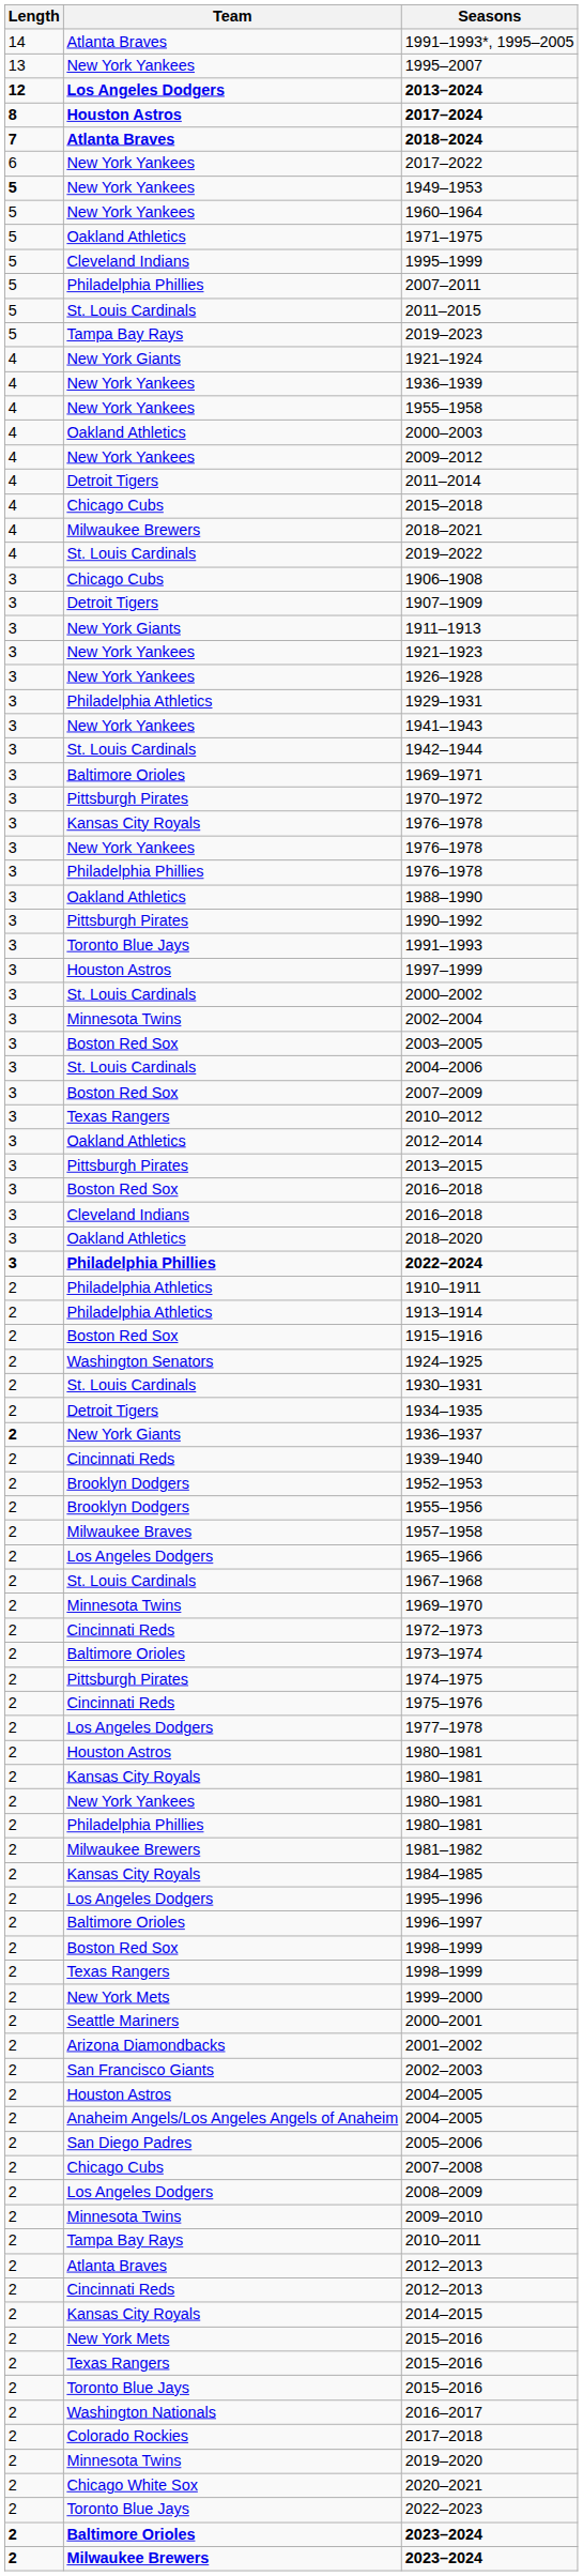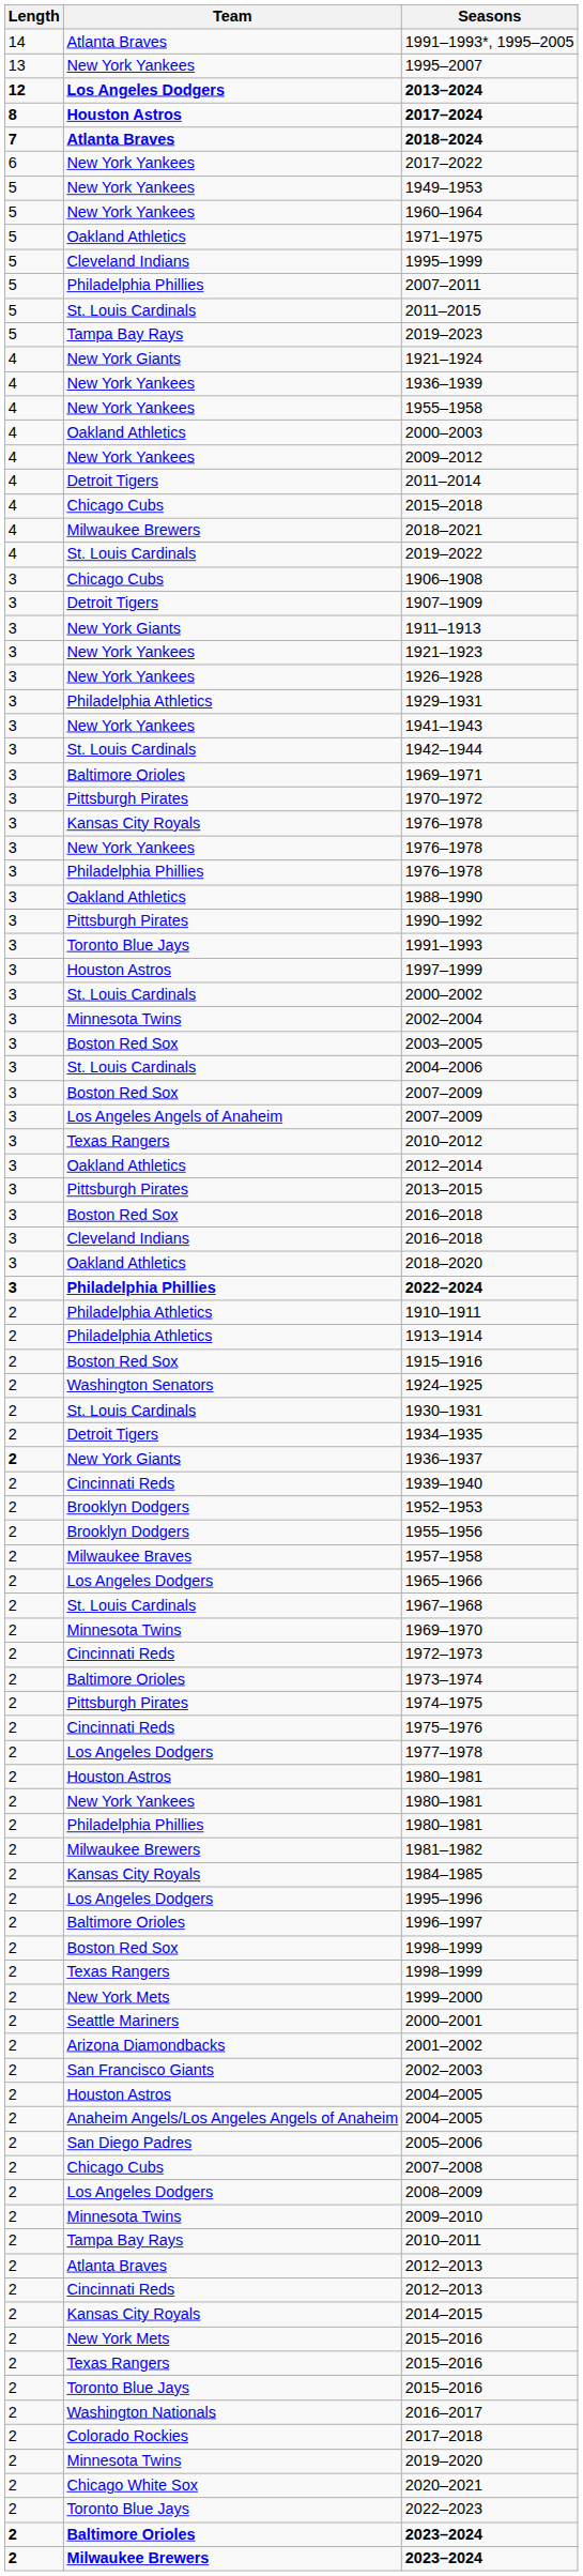1949–1953 | Length: bold -> normal
+ row: 3 | Los Angeles Angels of Anaheim | 2007–2009
- row: 2 | Kansas City Royals | 1980–1981
